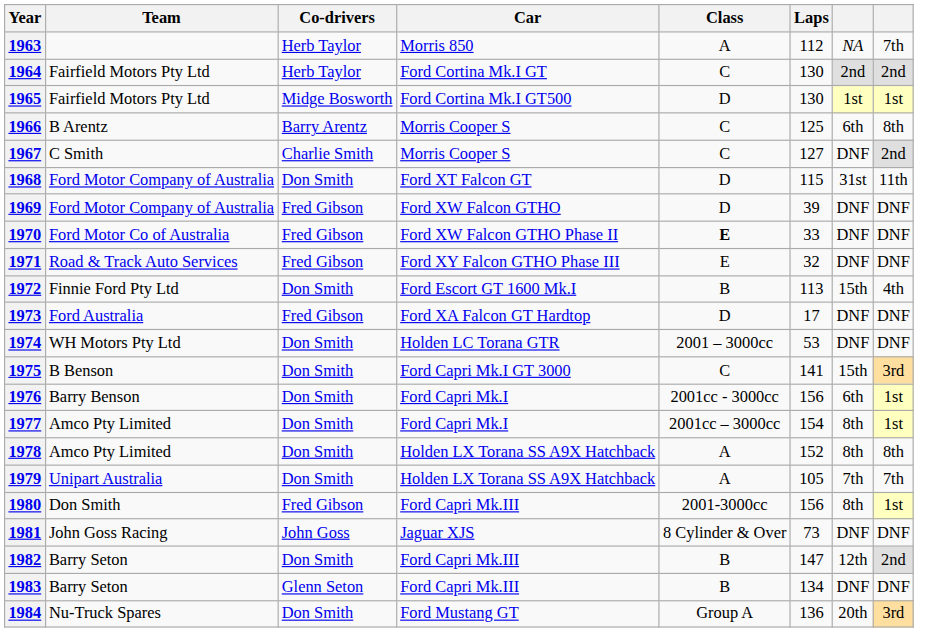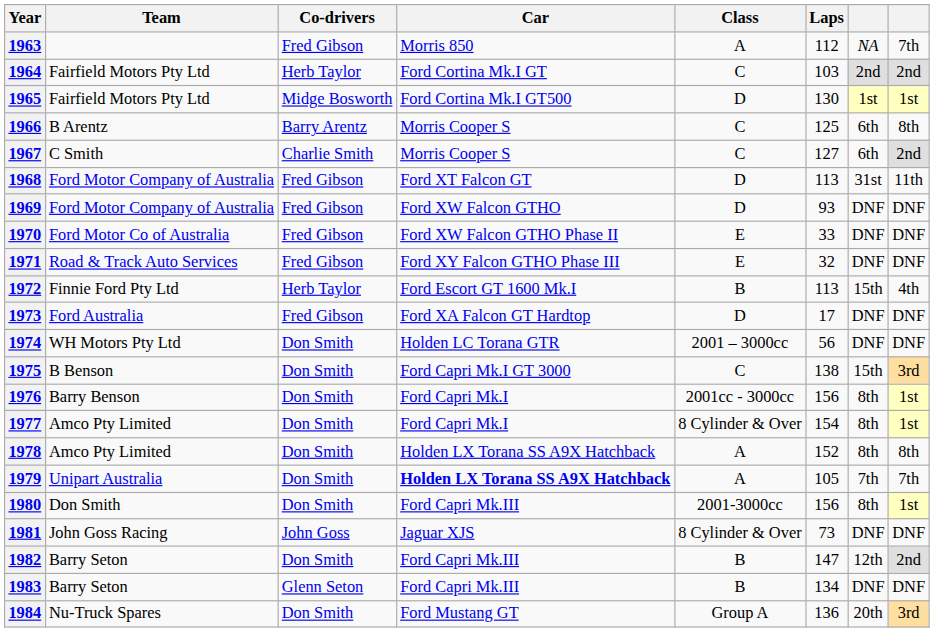1963 | Co-drivers: Herb Taylor -> Fred Gibson
1964 | Laps: 130 -> 103
1967 | column 7: DNF -> 6th
1968 | Co-drivers: Don Smith -> Fred Gibson
1968 | Laps: 115 -> 113
1969 | Laps: 39 -> 93
1970 | Class: bold -> normal
1972 | Co-drivers: Don Smith -> Herb Taylor
1974 | Laps: 53 -> 56
1975 | Laps: 141 -> 138
1976 | column 7: 6th -> 8th
1977 | Class: 2001cc – 3000cc -> 8 Cylinder & Over
1979 | Car: normal -> bold
1980 | Co-drivers: Fred Gibson -> Don Smith
